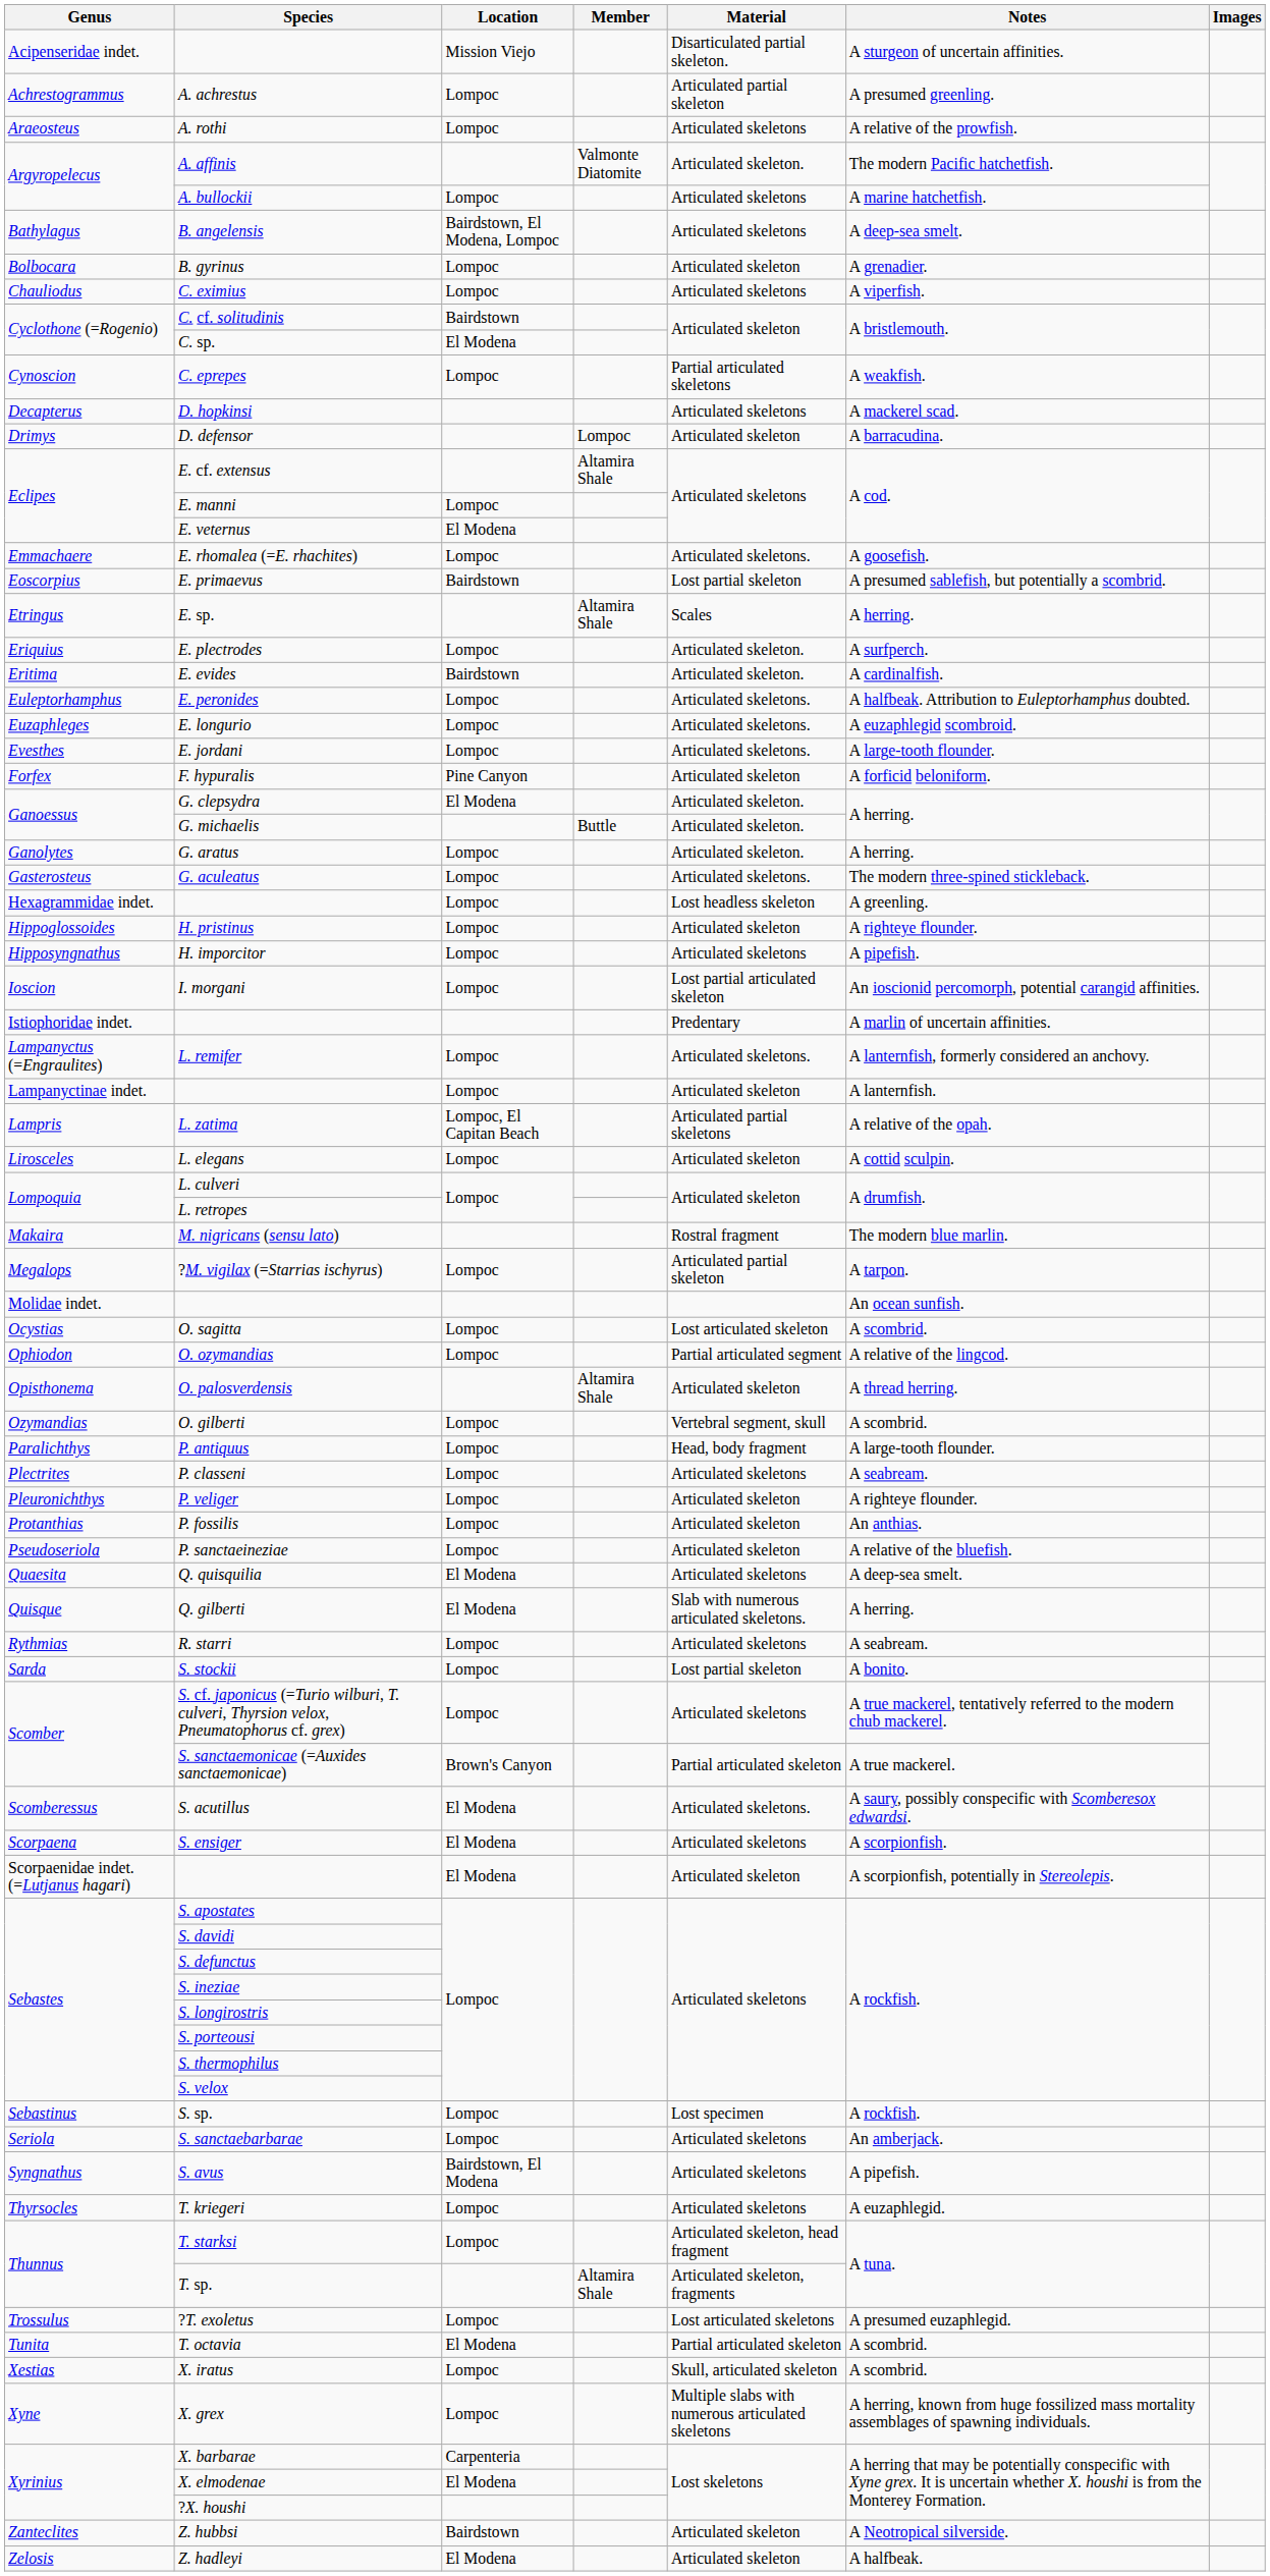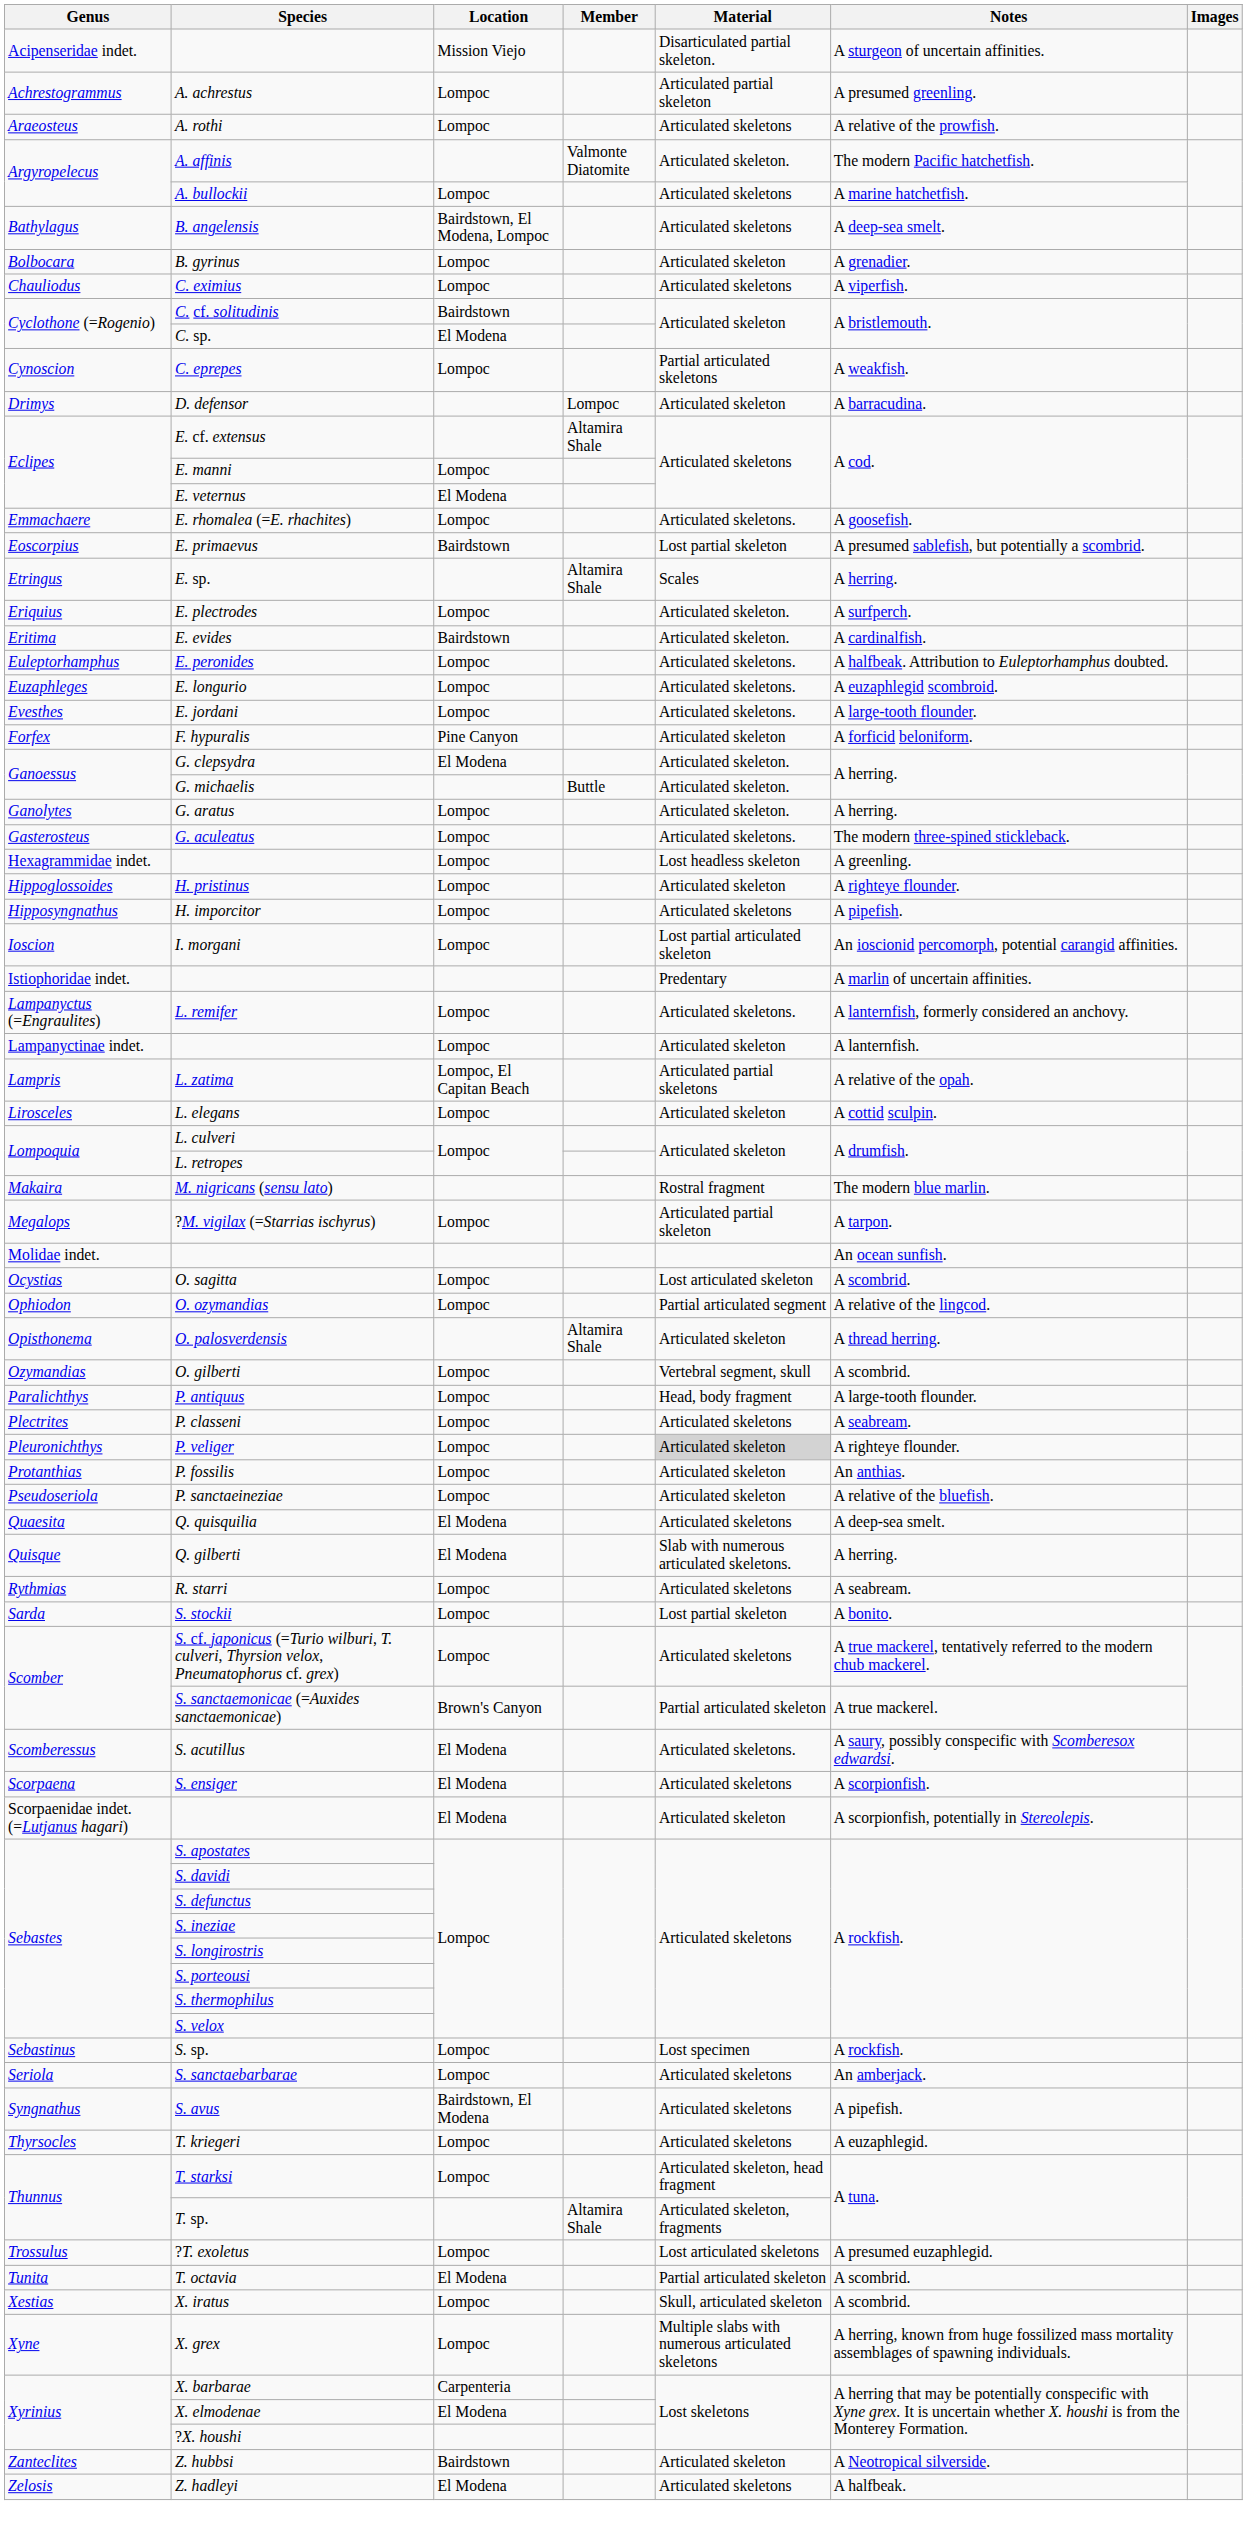- row: Decapterus | D. hopkinsi | Articulated skeletons | A mackerel scad.
P. veliger | Material: no background -> lightgrey background
Z. hadleyi | Material: Articulated skeleton -> Articulated skeletons
